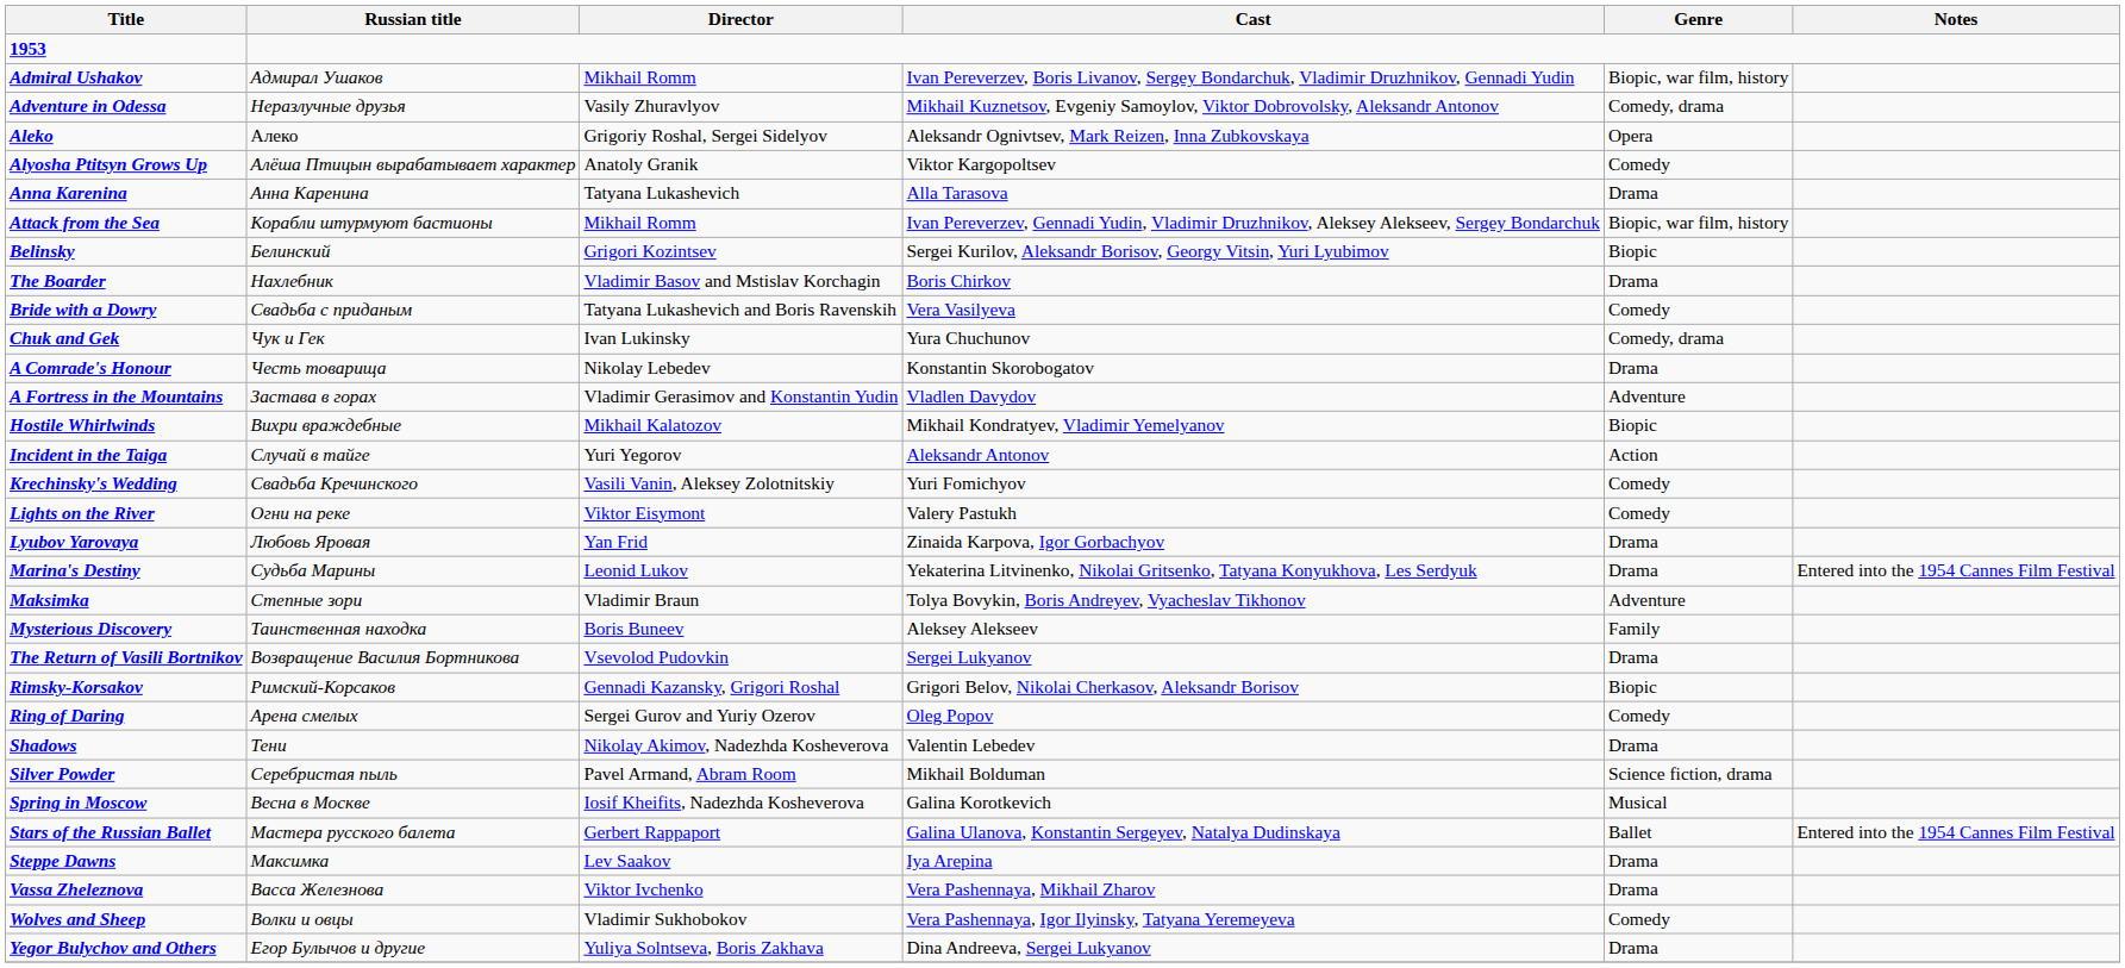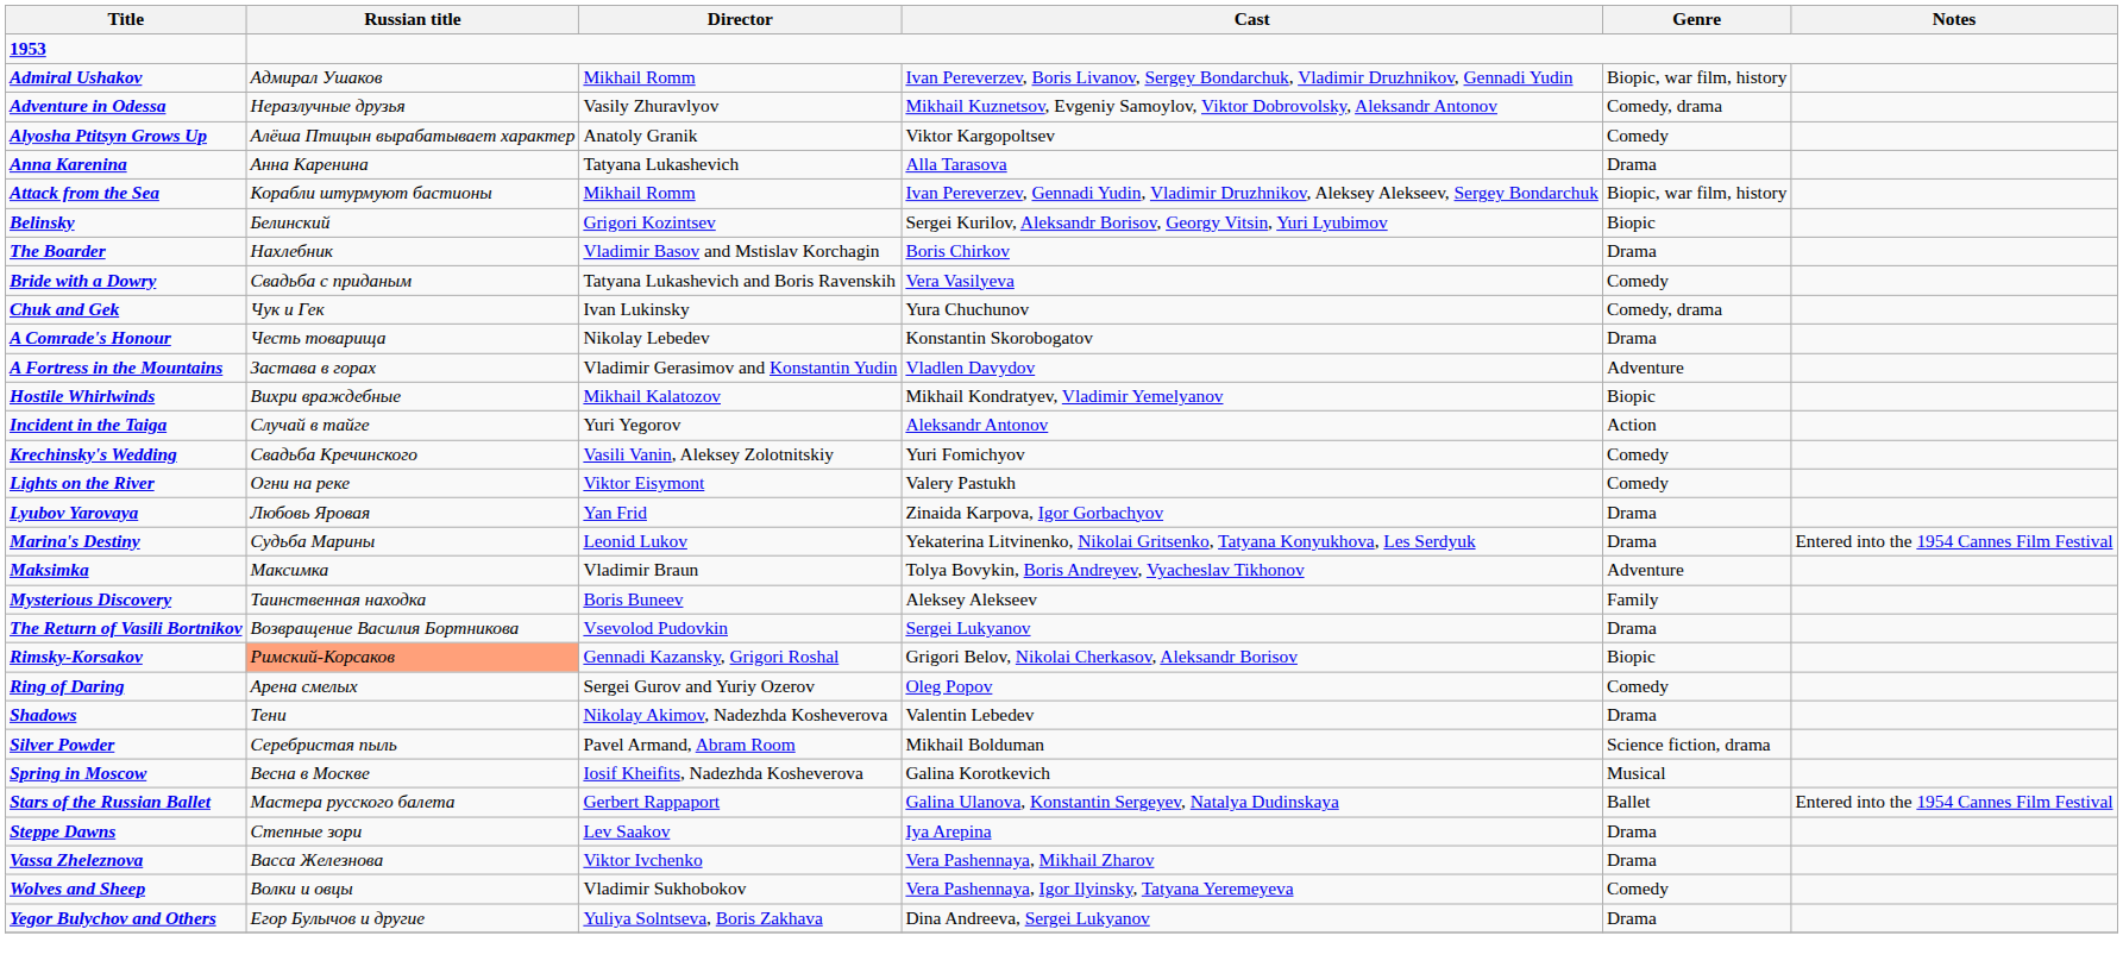- row: Aleko | Алеко | Grigoriy Roshal, Sergei Sidelyov | Aleksandr Ognivtsev, Mark Reizen, Inna Zubkovskaya | Opera
Maksimka | Russian title: Степные зори -> Максимка
Rimsky-Korsakov | Russian title: no background -> lightsalmon background
Steppe Dawns | Russian title: Максимка -> Степные зори
